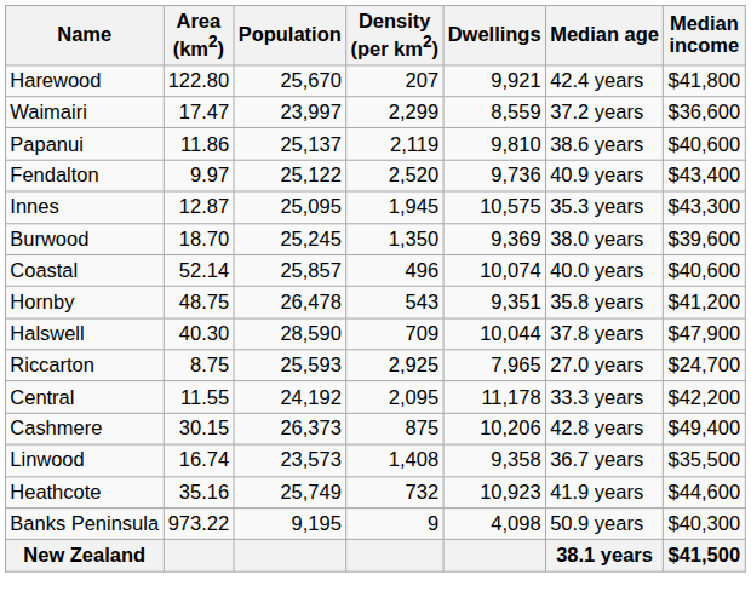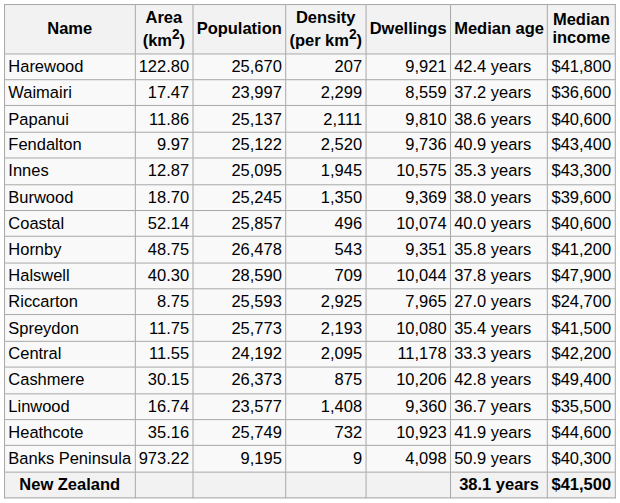Papanui | Density (per km2): 2,119 -> 2,111
+ row: Spreydon | 11.75 | 25,773 | 2,193 | 10,080 | 35.4 years | $41,500
Linwood | Population: 23,573 -> 23,577
Linwood | Dwellings: 9,358 -> 9,360
